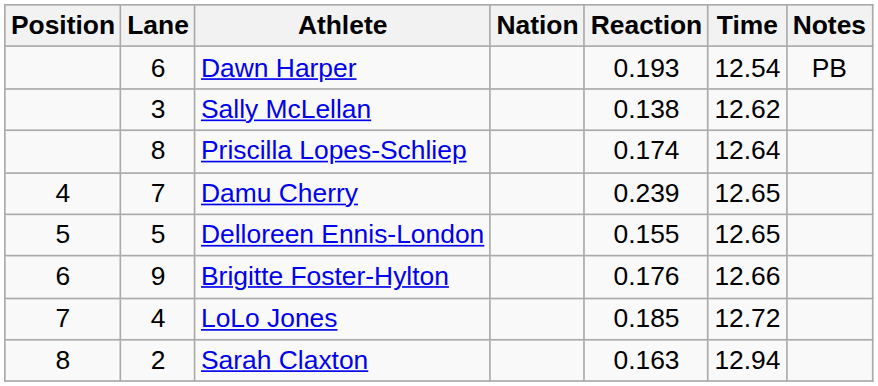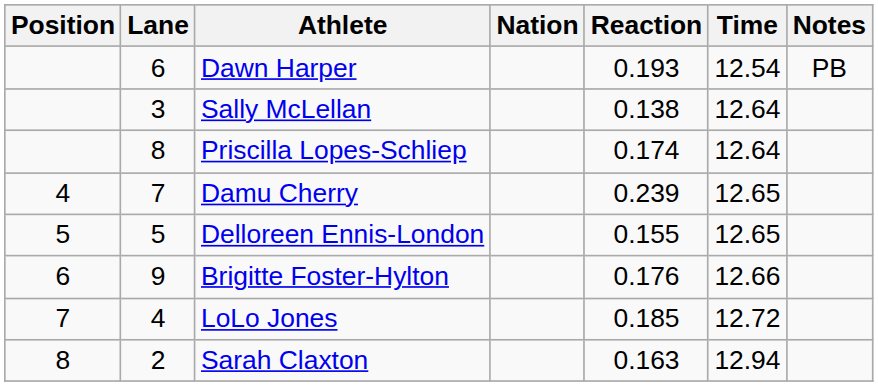Sally McLellan | Time: 12.62 -> 12.64
